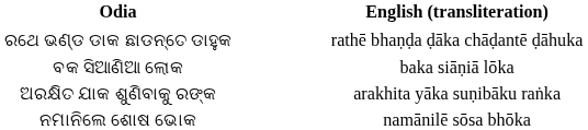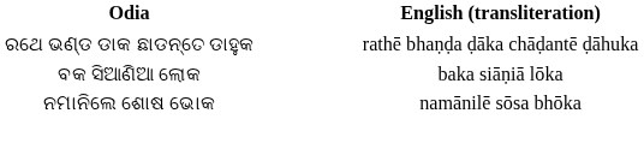- row: ଅରକ୍ଷିତ ଯାକ ଶୁଣିବାକୁ ରଙ୍କ | arakhita yāka suṇibāku raṅka
